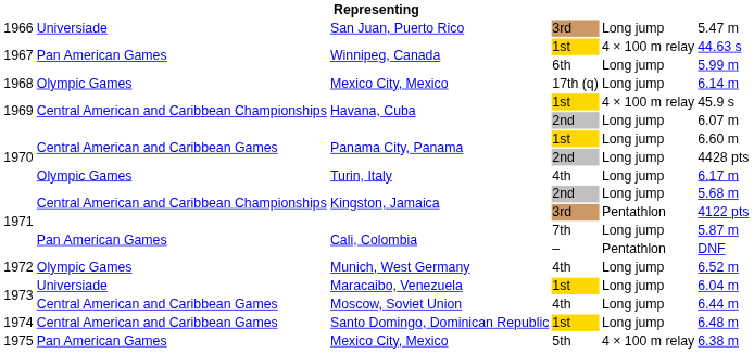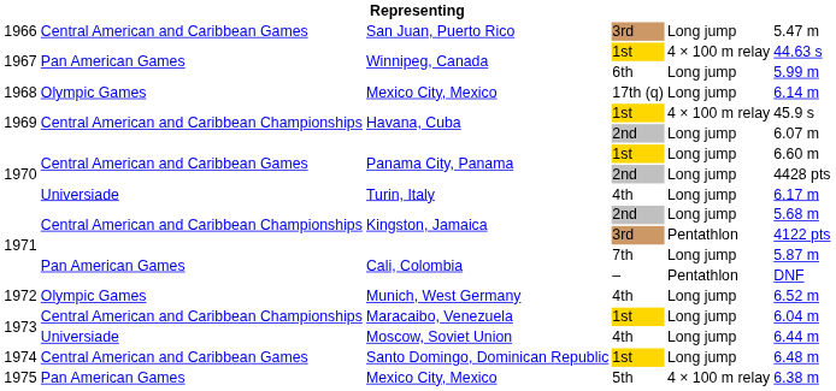San Juan, Puerto Rico | column 2: Universiade -> Central American and Caribbean Games
Turin, Italy | column 2: Olympic Games -> Universiade
Maracaibo, Venezuela | column 2: Universiade -> Central American and Caribbean Championships
Moscow, Soviet Union | column 2: Central American and Caribbean Games -> Universiade
